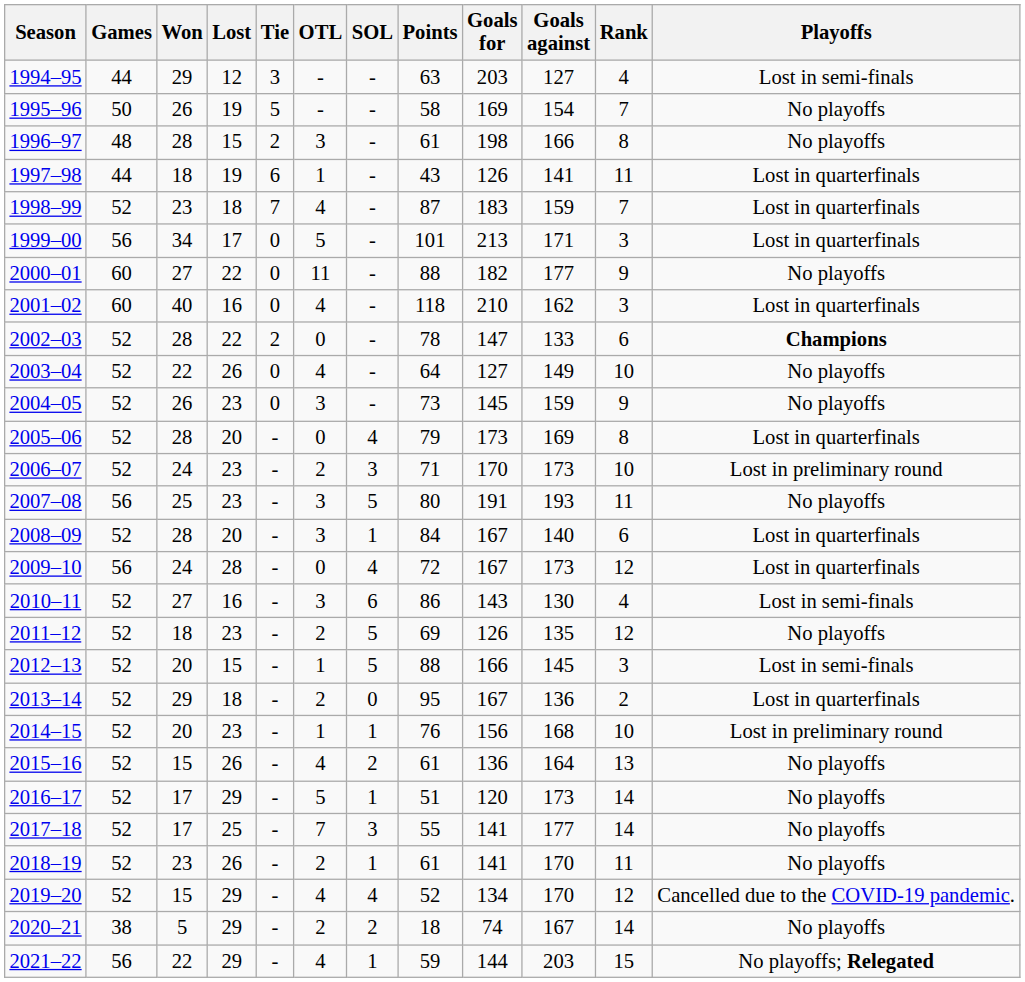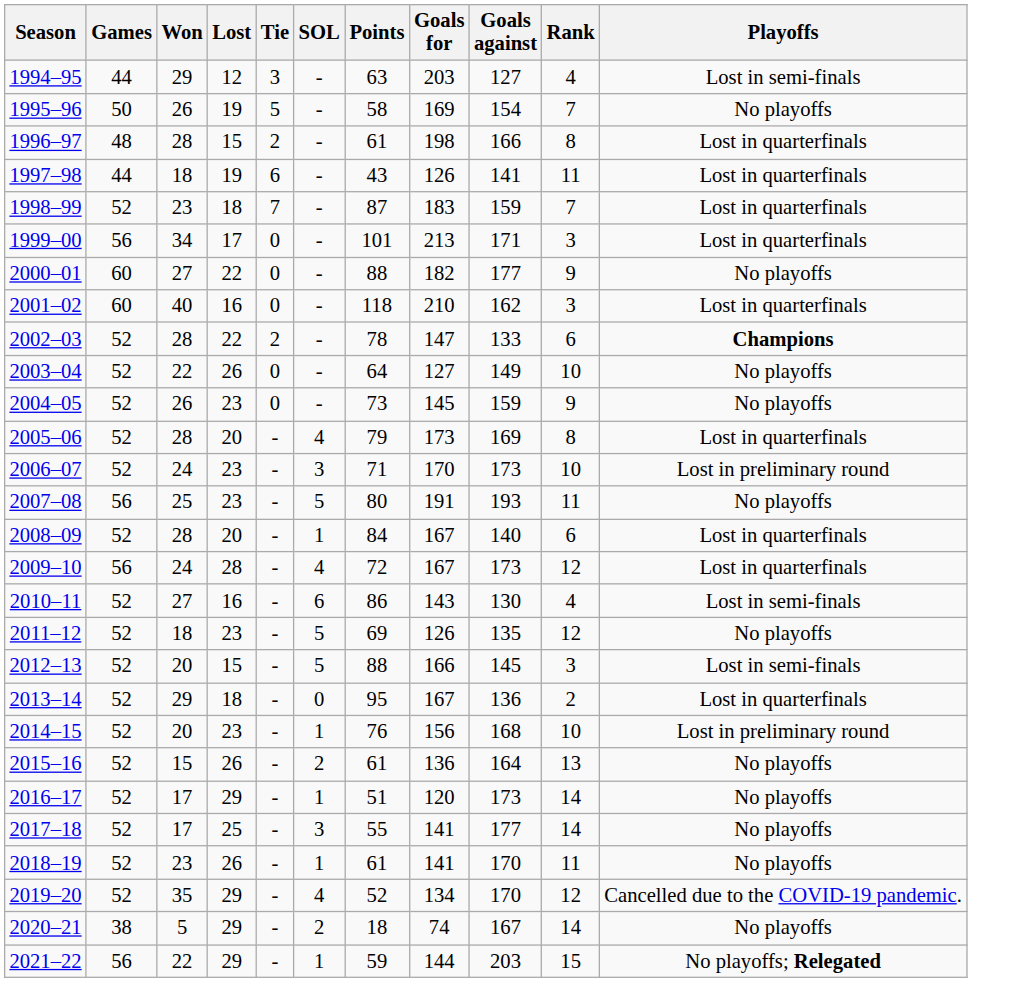- column: OTL | - | - | 3 | 1 | 4 | 5 | 11 | 4 | 0 | 4 | 3 | 0 | 2 | 3 | 3 | 0 | 3 | 2 | 1 | 2 | 1 | 4 | 5 | 7 | 2 | 4 | 2 | 4
1996–97 | Playoffs: No playoffs -> Lost in quarterfinals
2019–20 | Won: 15 -> 35
